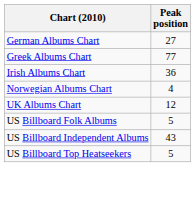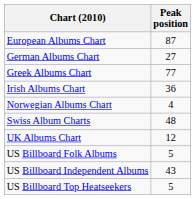+ row: European Albums Chart | 87
+ row: Swiss Album Charts | 48
